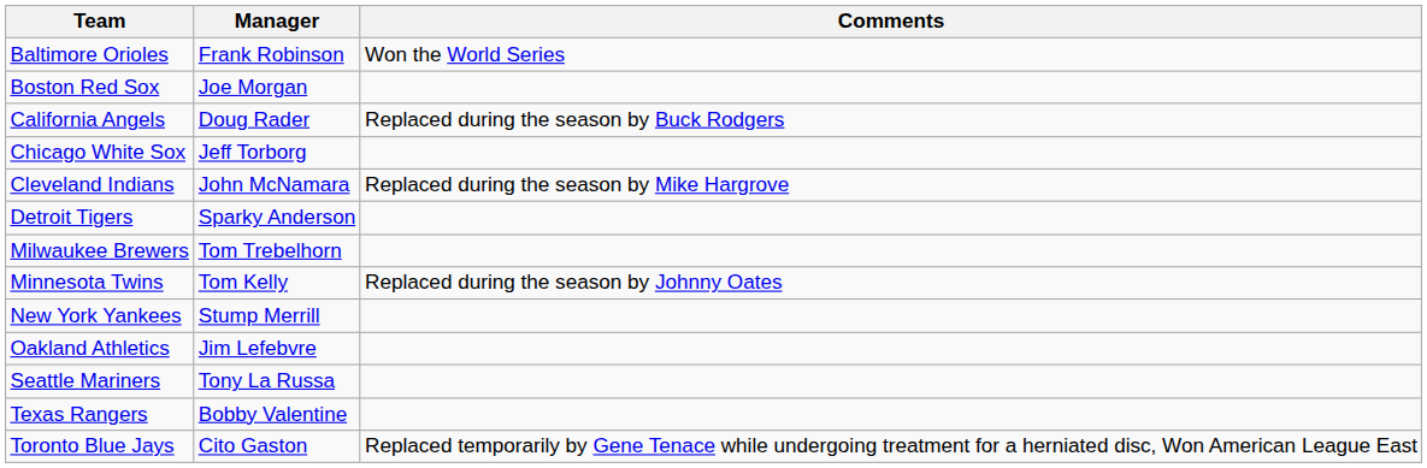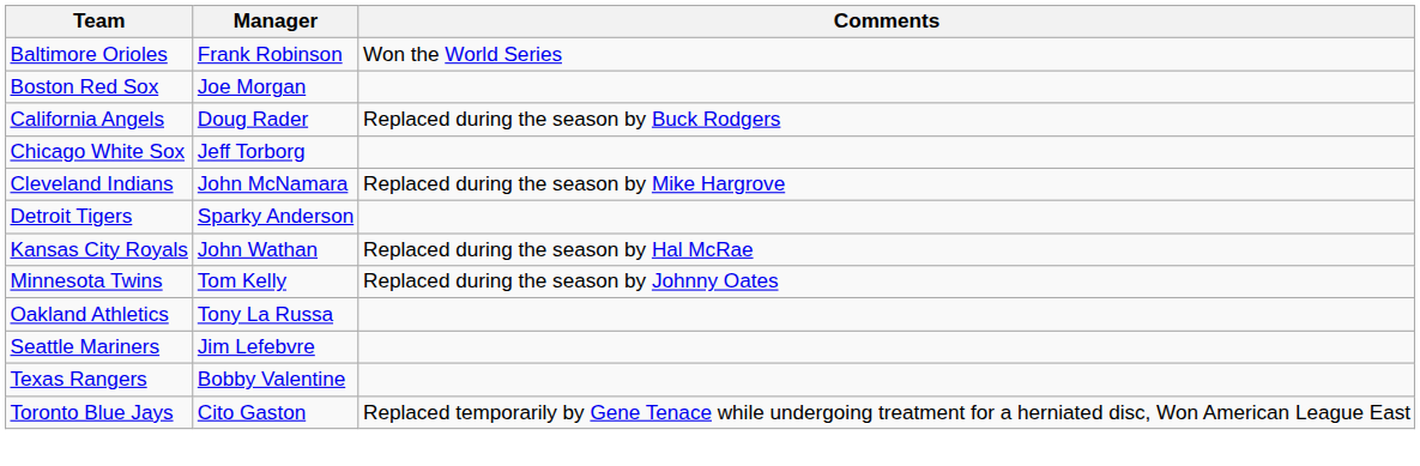+ row: Kansas City Royals | John Wathan | Replaced during the season by Hal McRae
- row: Milwaukee Brewers | Tom Trebelhorn
- row: New York Yankees | Stump Merrill
Oakland Athletics | Manager: Jim Lefebvre -> Tony La Russa
Seattle Mariners | Manager: Tony La Russa -> Jim Lefebvre
